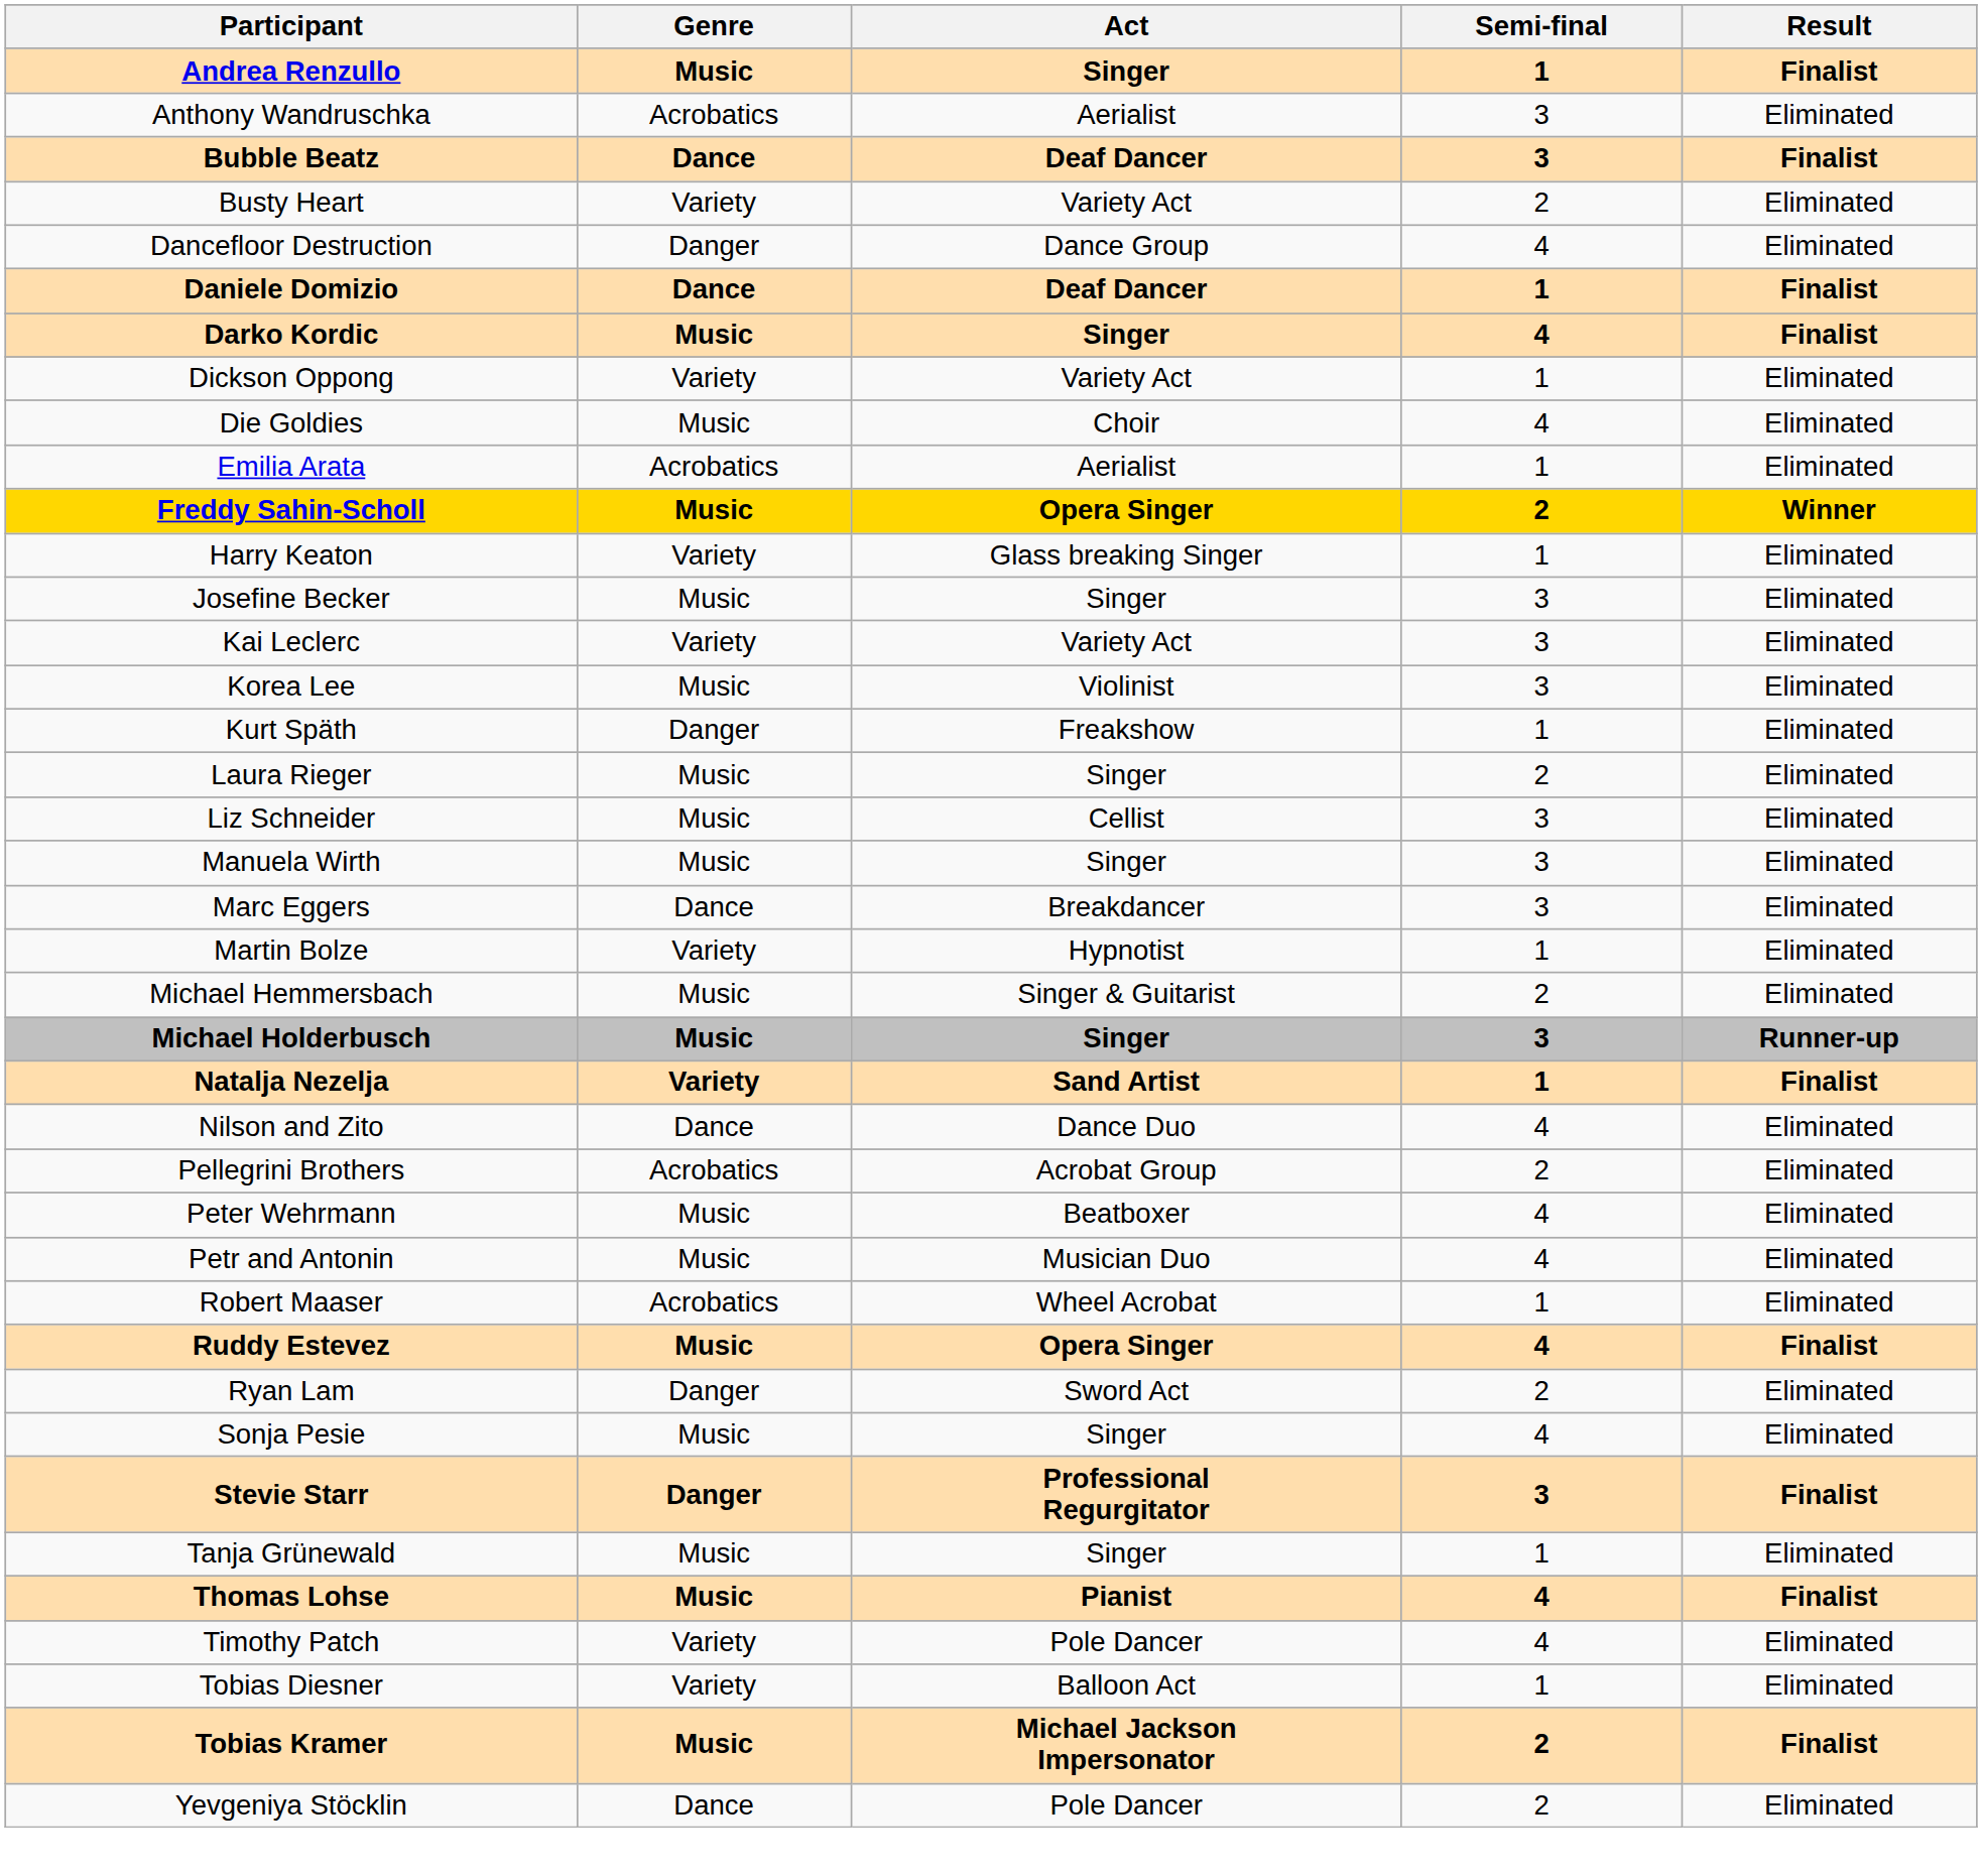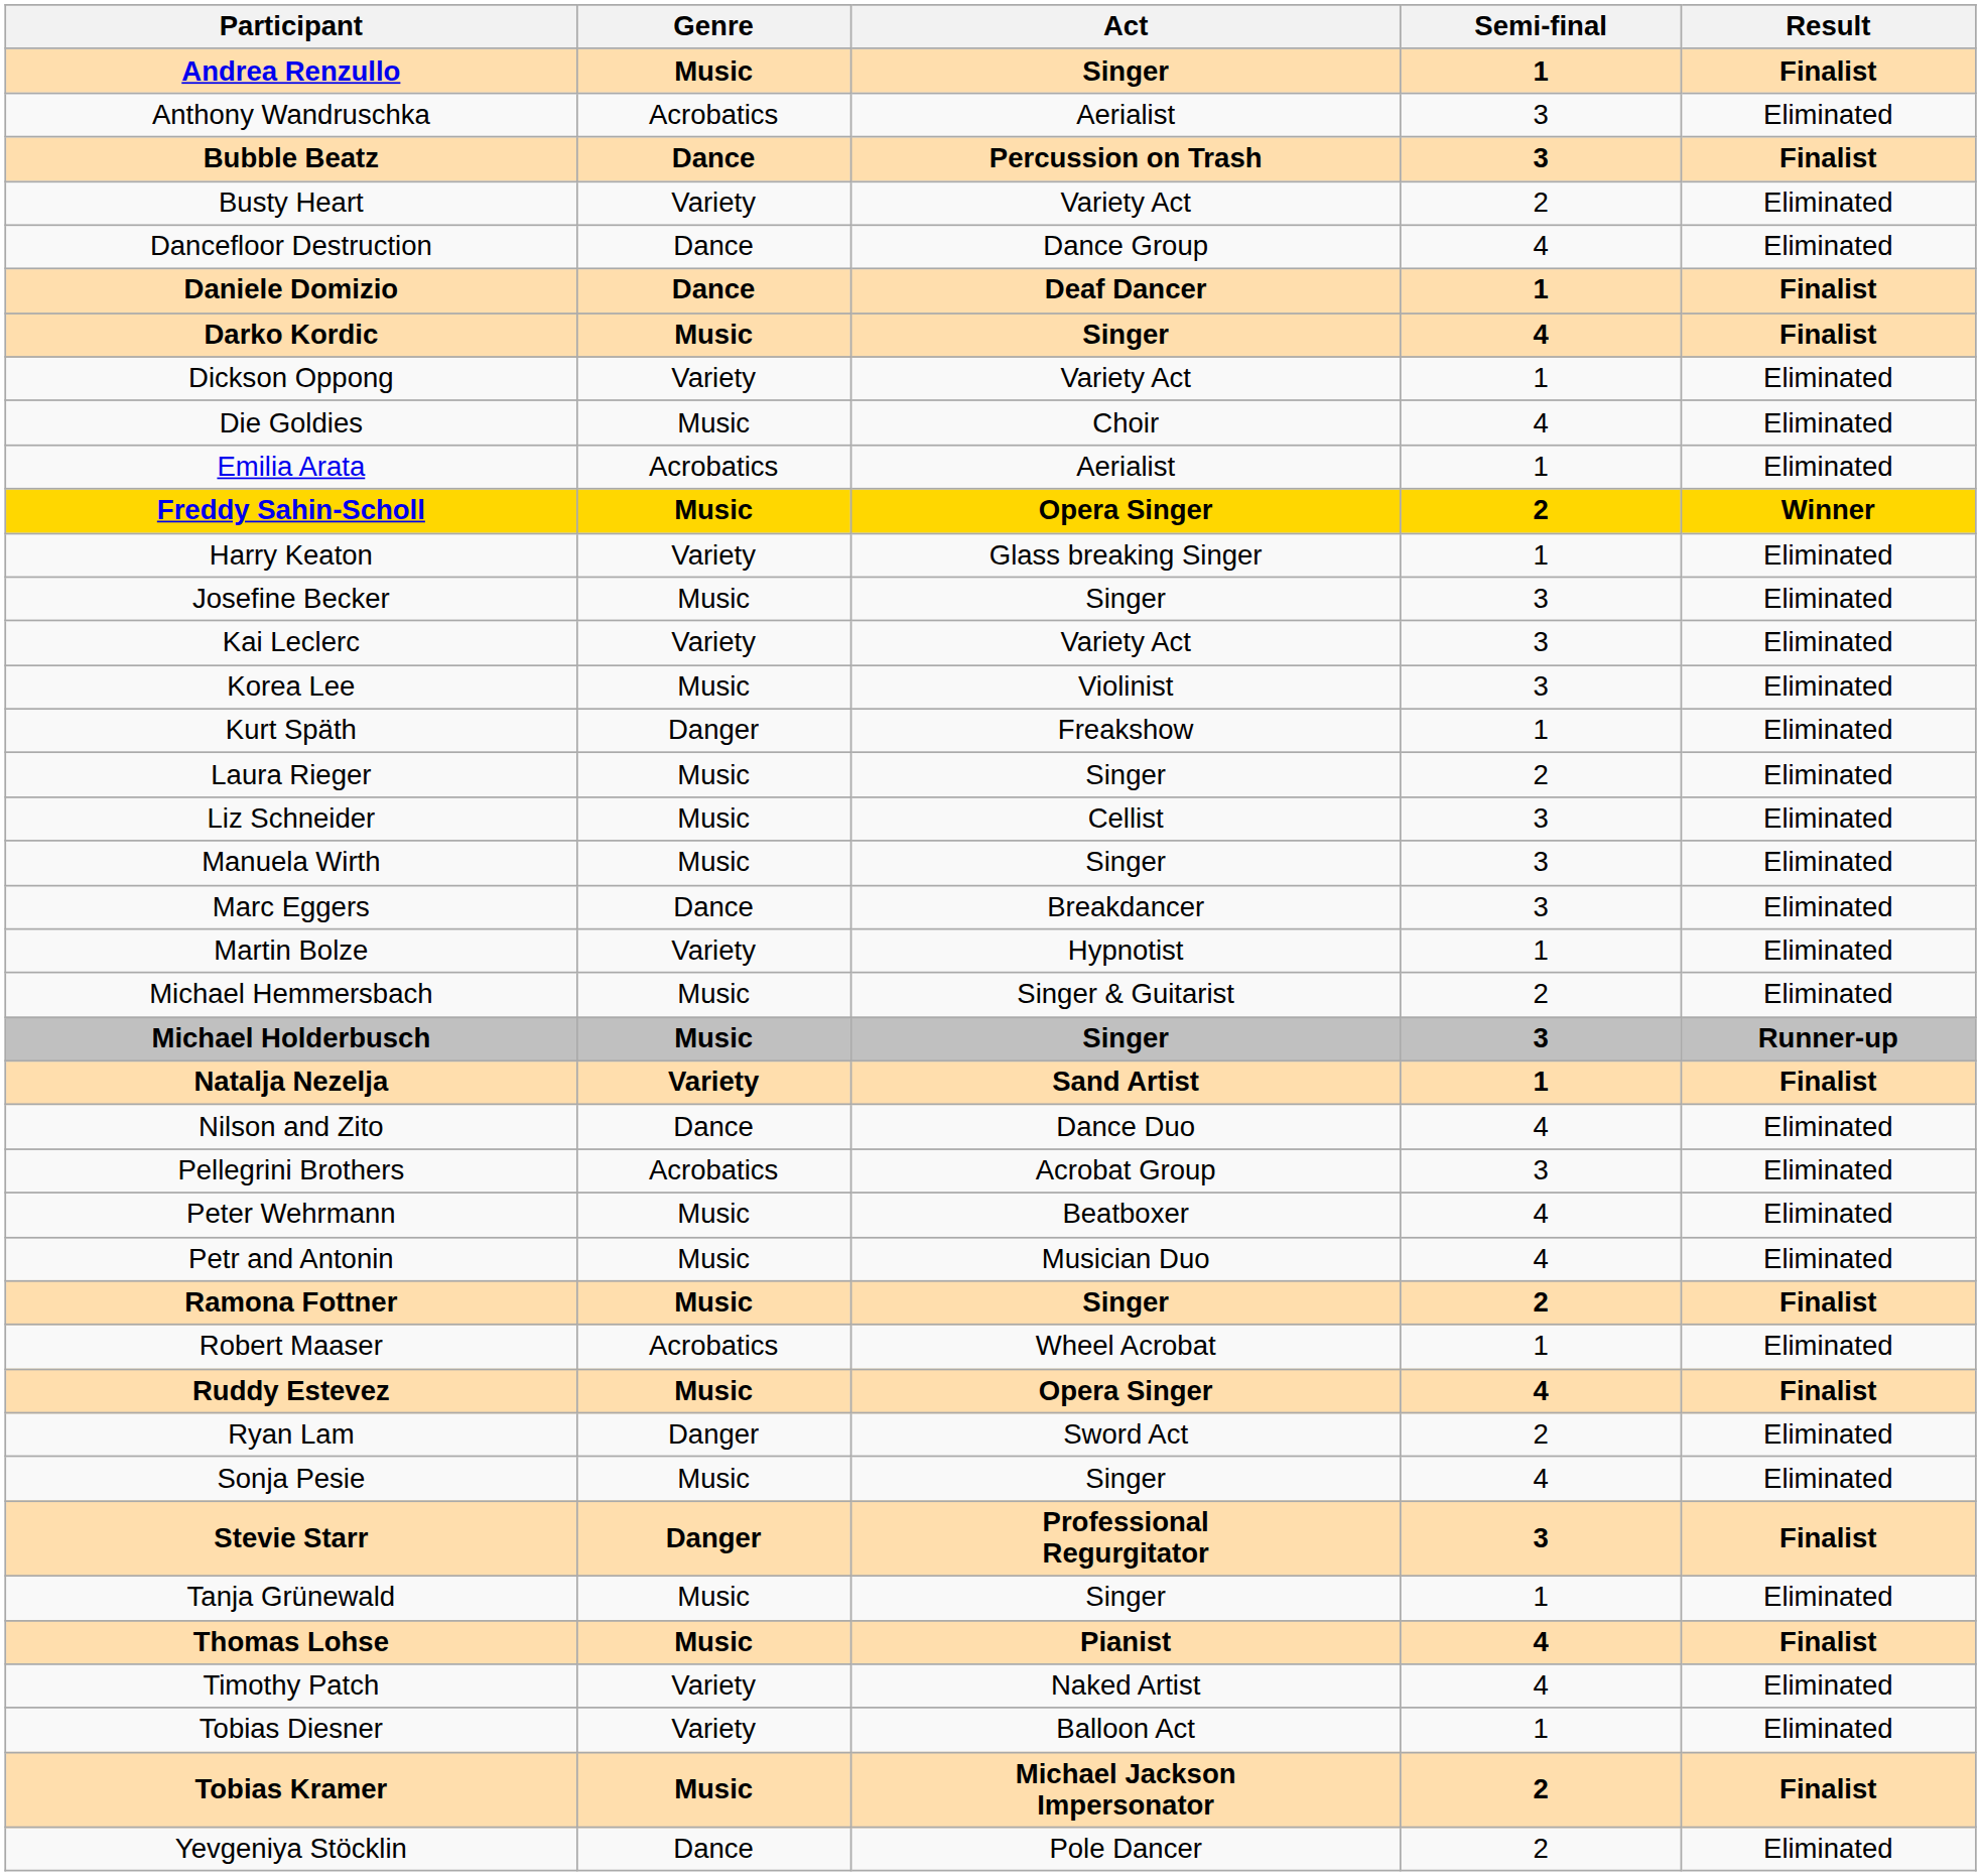Bubble Beatz | Act: Deaf Dancer -> Percussion on Trash
Dancefloor Destruction | Genre: Danger -> Dance
Pellegrini Brothers | Semi-final: 2 -> 3
+ row: Ramona Fottner | Music | Singer | 2 | Finalist
Timothy Patch | Act: Pole Dancer -> Naked Artist
